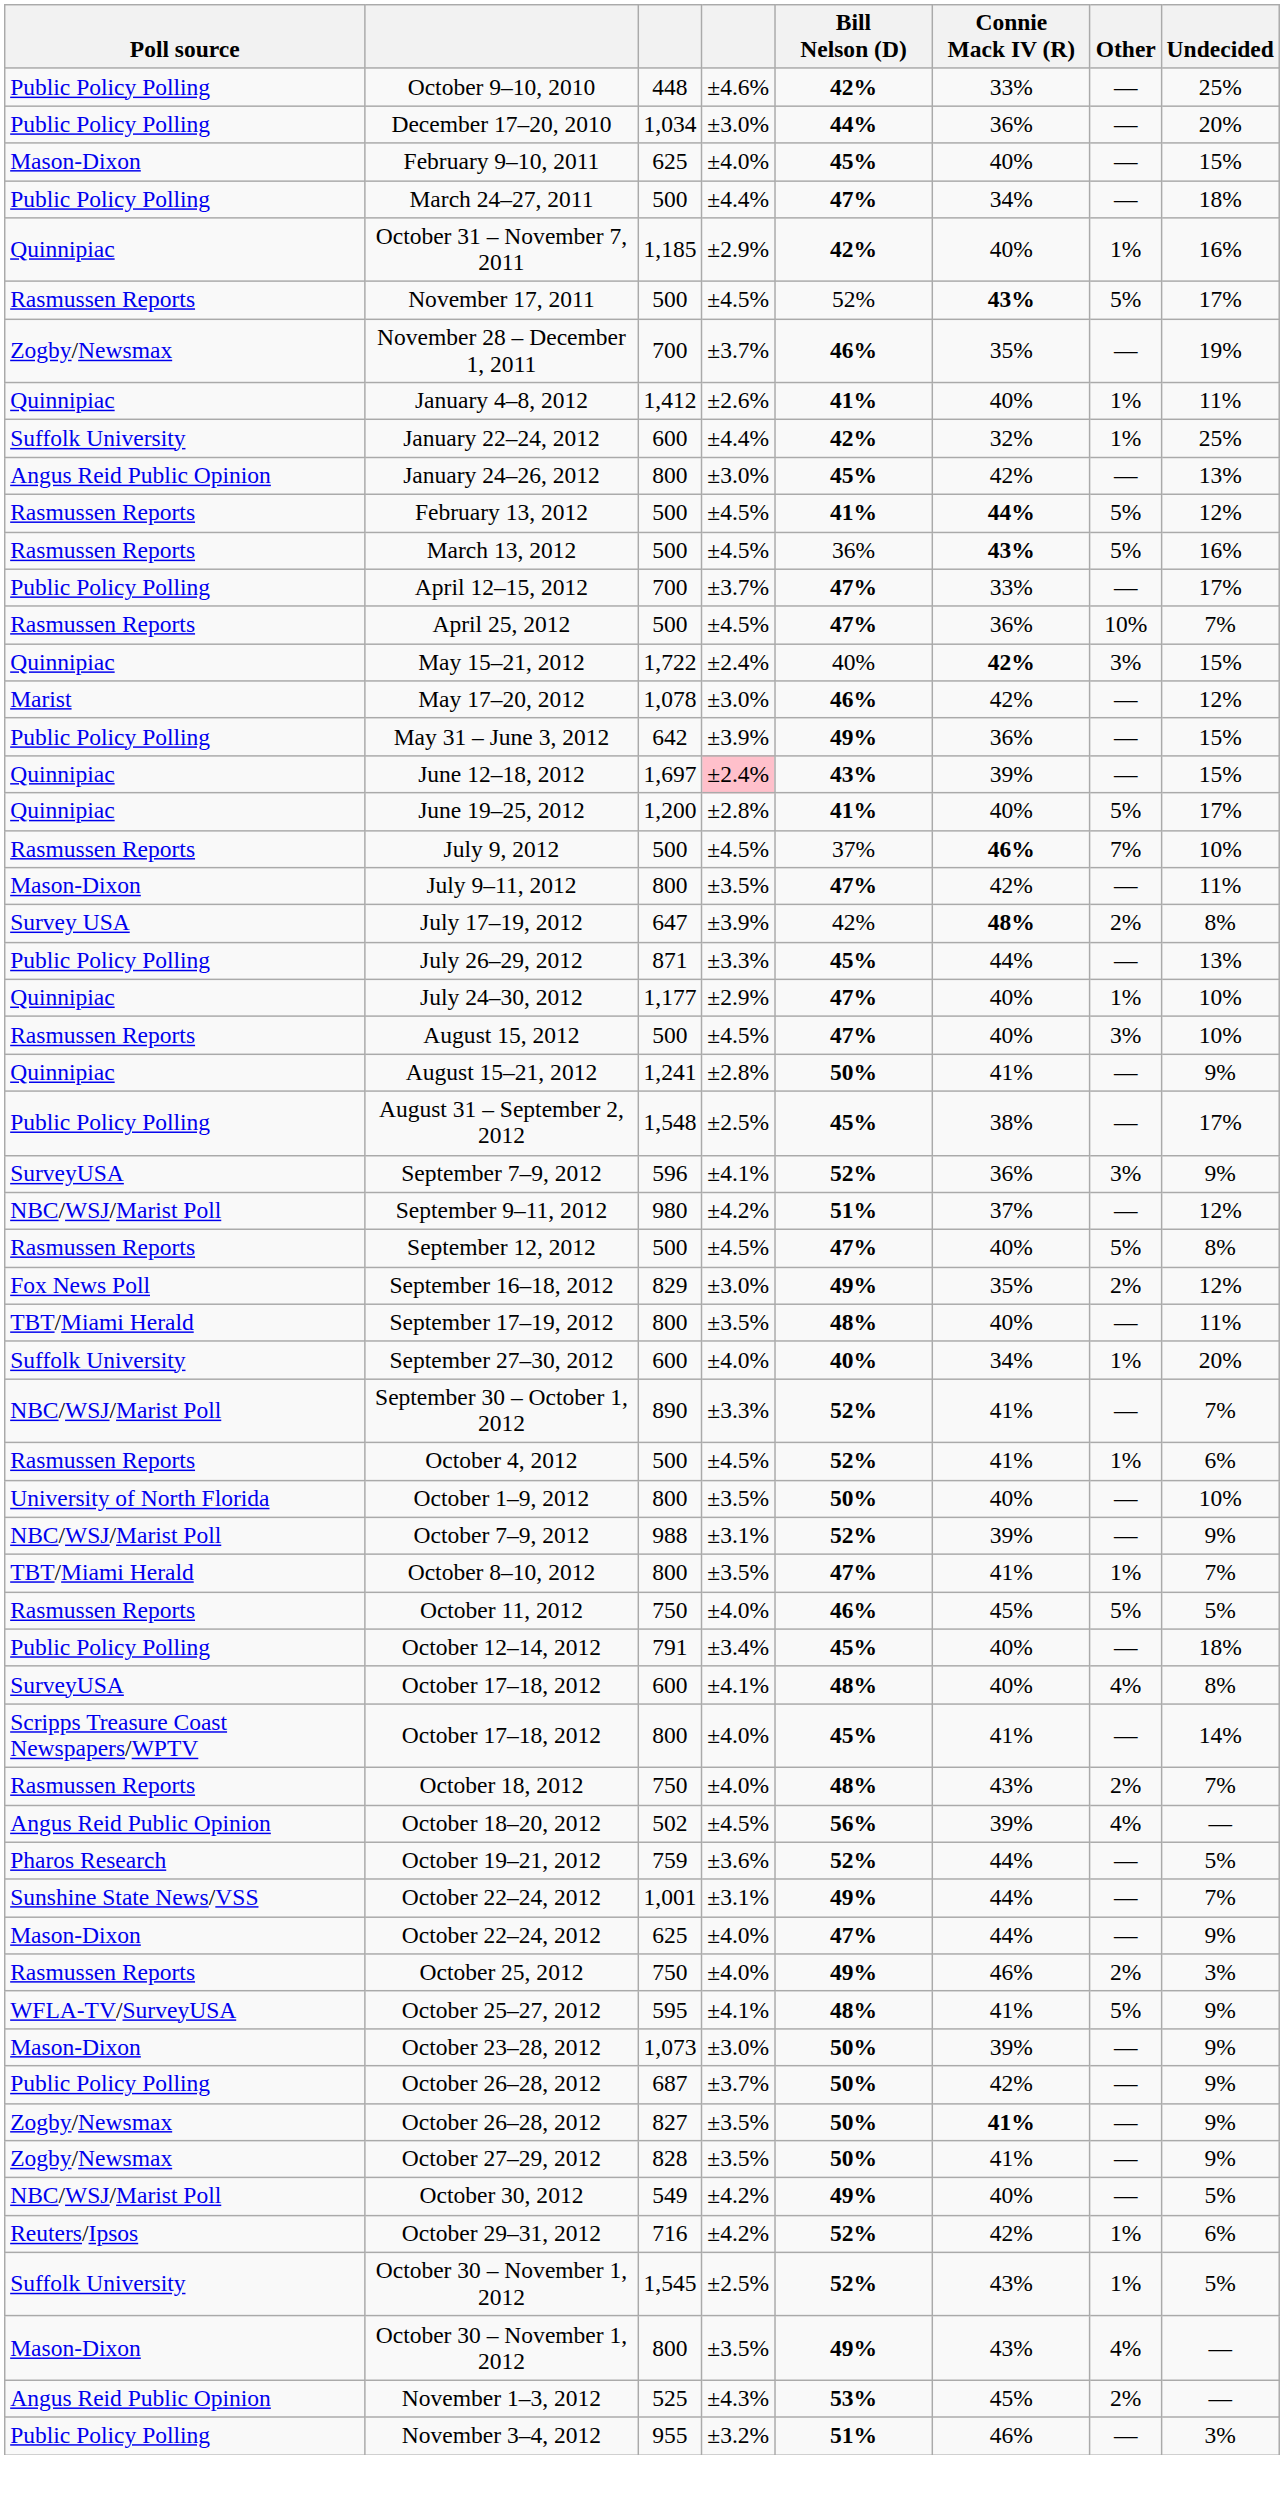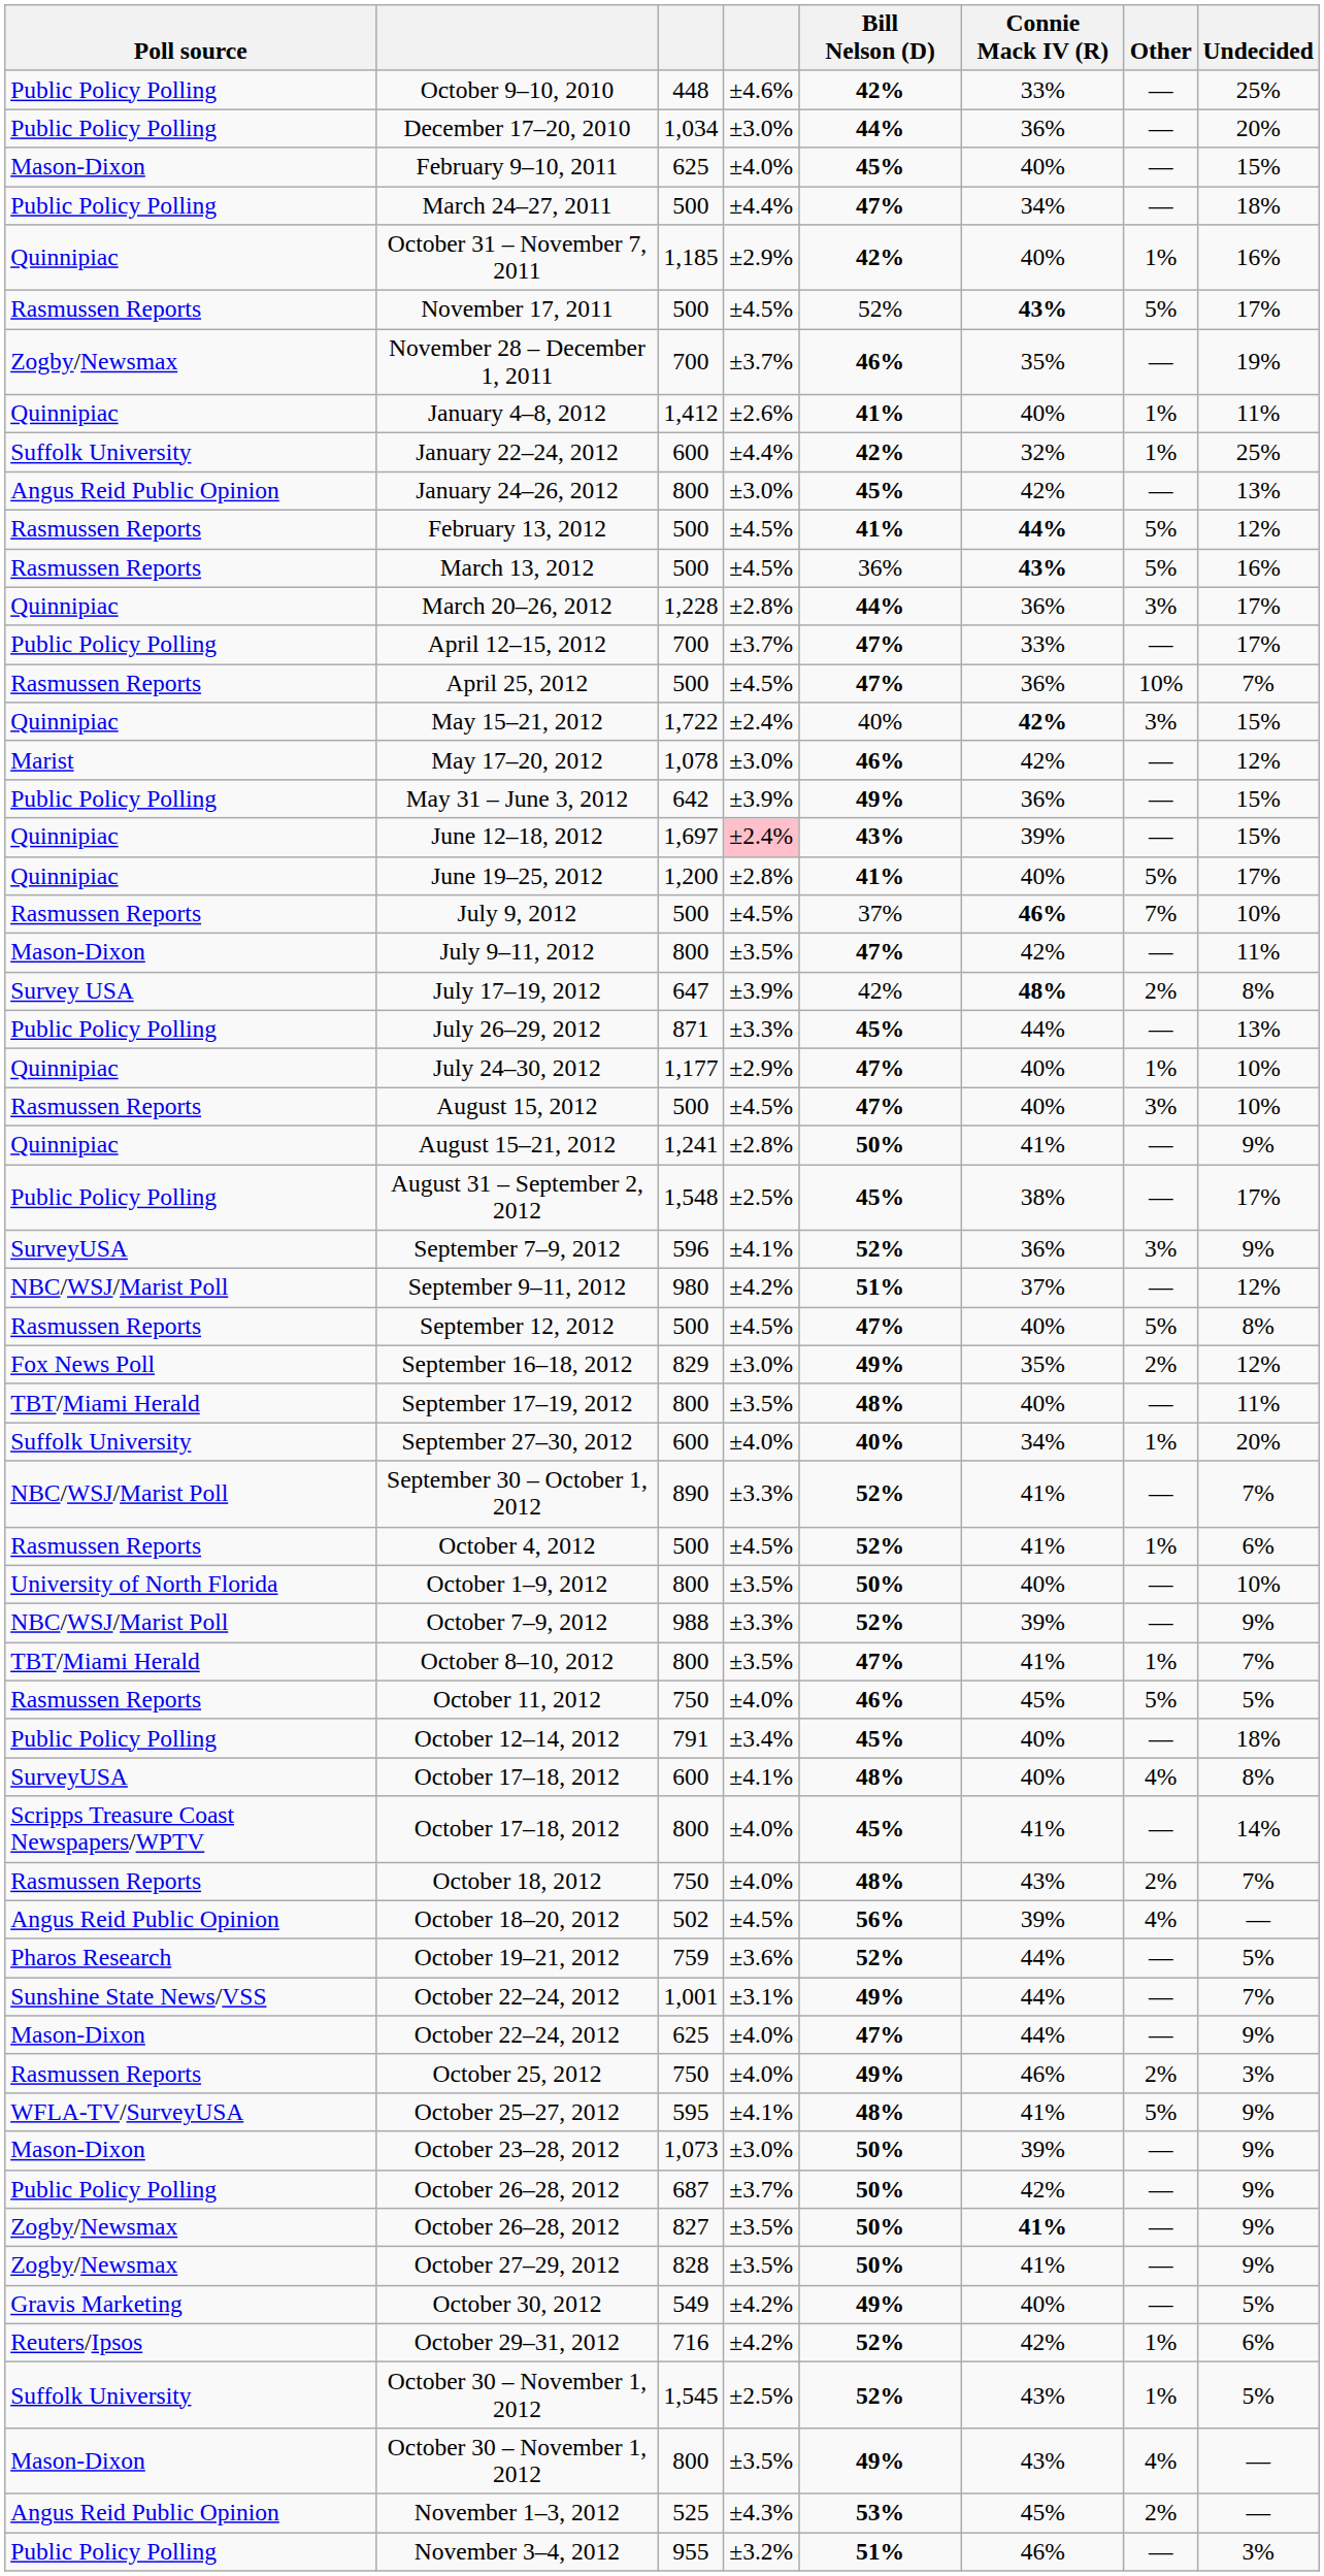+ row: Quinnipiac | March 20–26, 2012 | 1,228 | ±2.8% | 44% | 36% | 3% | 17%
October 7–9, 2012 | column 4: ±3.1% -> ±3.3%
October 30, 2012 | Poll source: NBC/WSJ/Marist Poll -> Gravis Marketing
